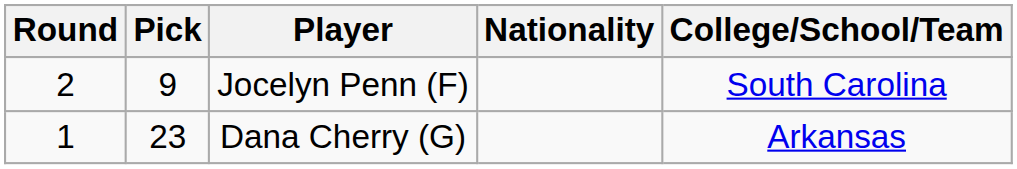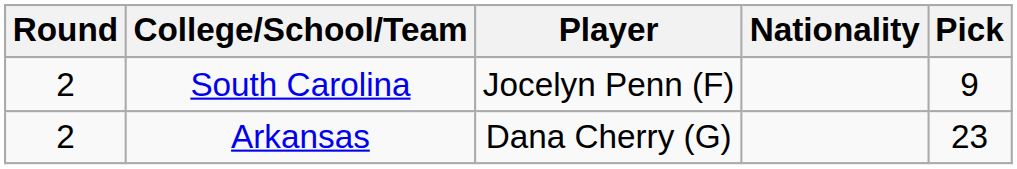columns swapped: Pick <-> College/School/Team
Dana Cherry (G) | Round: 1 -> 2
